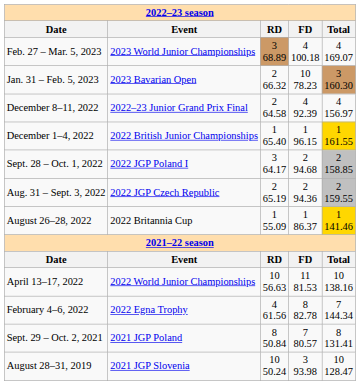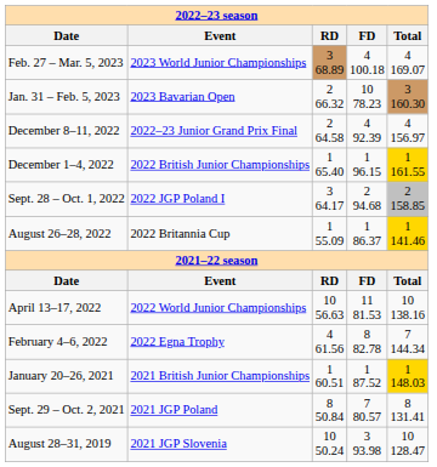- row: Aug. 31 – Sept. 3, 2022 | 2022 JGP Czech Republic | 2 65.19 | 2 94.36 | 2 159.55
+ row: January 20–26, 2021 | 2021 British Junior Championships | 1 60.51 | 1 87.52 | 1 148.03
